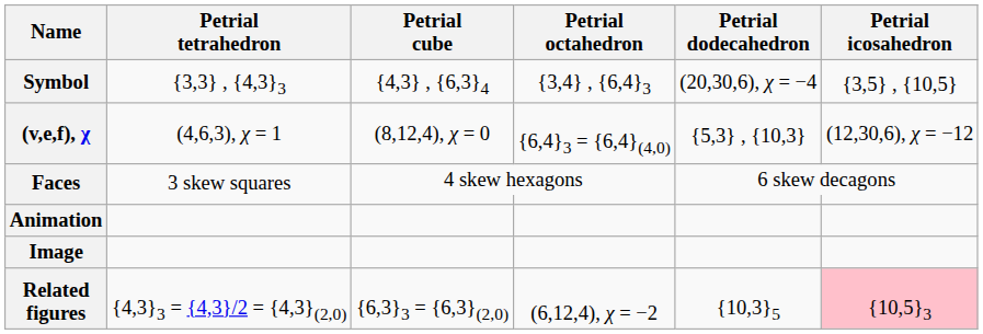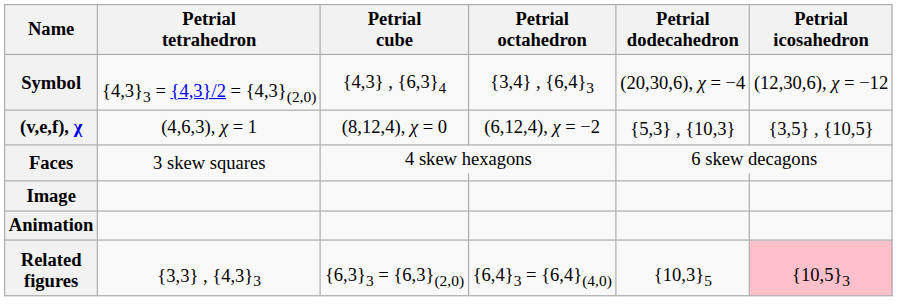Symbol | Petrial tetrahedron: {3,3} , {4,3}3 -> {4,3}3 = {4,3}/2 = {4,3}(2,0)
Symbol | Petrial icosahedron: {3,5} , {10,5} -> (12,30,6), χ = −12
(v,e,f), χ | Petrial octahedron: {6,4}3 = {6,4}(4,0) -> (6,12,4), χ = −2
(v,e,f), χ | Petrial icosahedron: (12,30,6), χ = −12 -> {3,5} , {10,5}
rows swapped: Image <-> Animation
Related figures | Petrial tetrahedron: {4,3}3 = {4,3}/2 = {4,3}(2,0) -> {3,3} , {4,3}3
Related figures | Petrial octahedron: (6,12,4), χ = −2 -> {6,4}3 = {6,4}(4,0)
